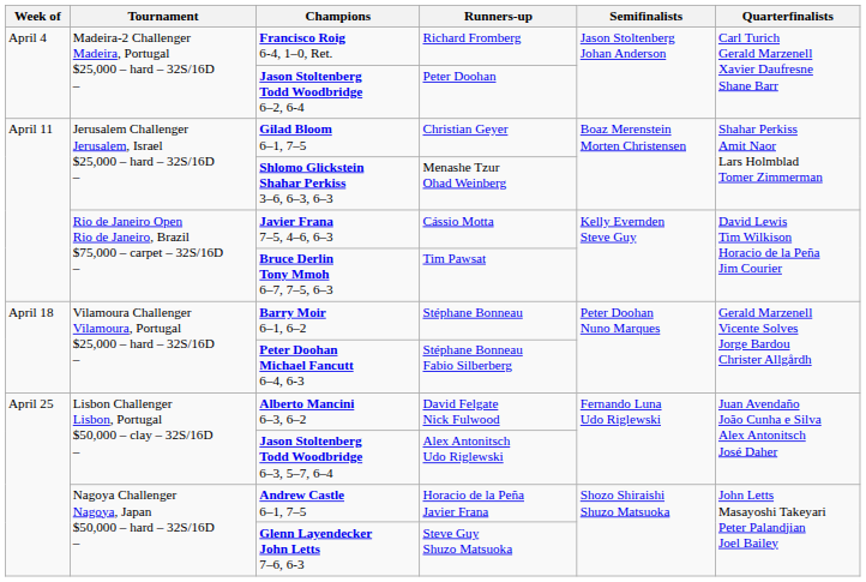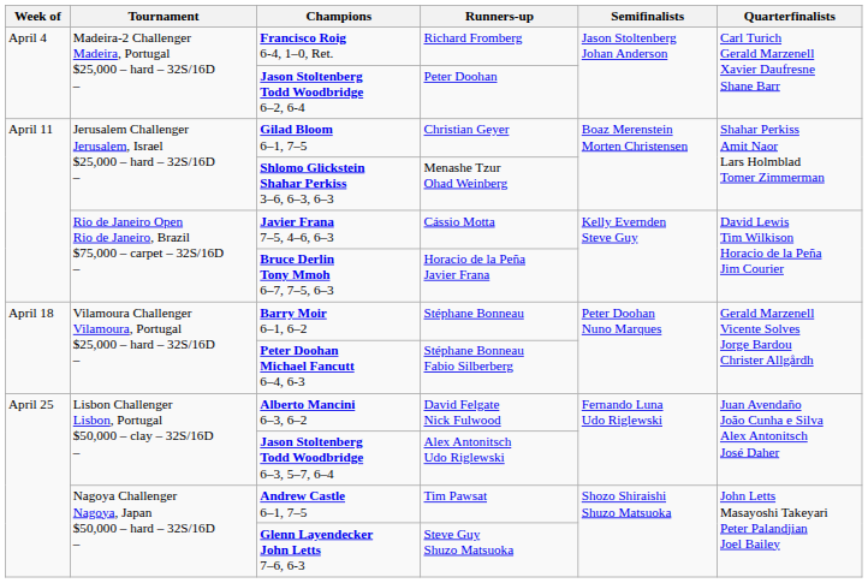Bruce Derlin Tony Mmoh 6–7, 7–5, 6–3 | Runners-up: Tim Pawsat -> Horacio de la Peña Javier Frana
Andrew Castle 6–1, 7–5 | Runners-up: Horacio de la Peña Javier Frana -> Tim Pawsat
